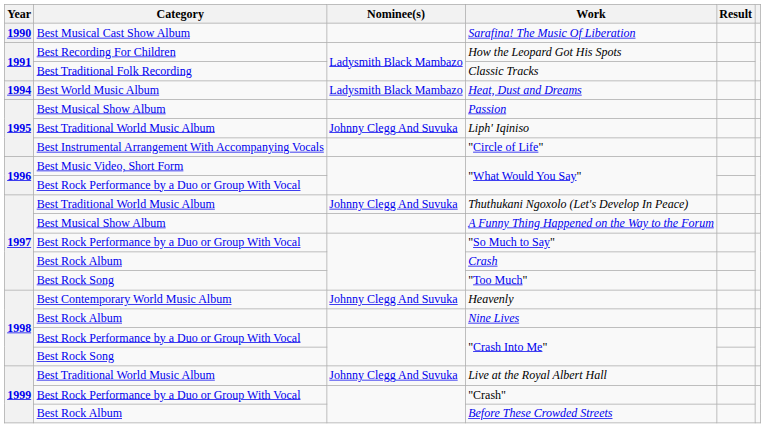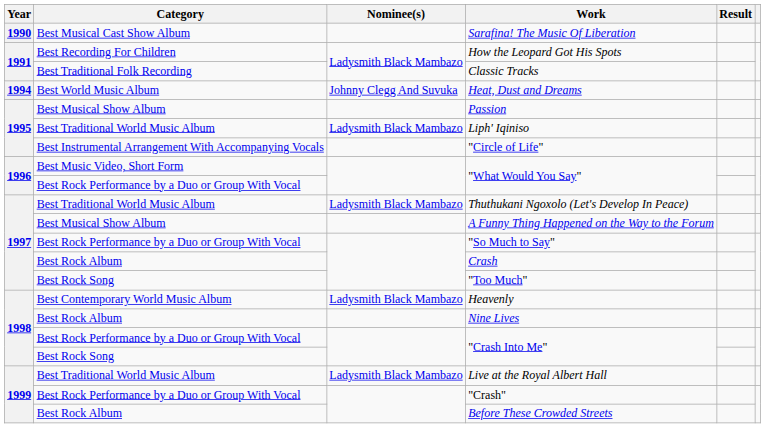Heat, Dust and Dreams | Nominee(s): Ladysmith Black Mambazo -> Johnny Clegg And Suvuka
Liph' Iqiniso | Nominee(s): Johnny Clegg And Suvuka -> Ladysmith Black Mambazo
Thuthukani Ngoxolo (Let's Develop In Peace) | Nominee(s): Johnny Clegg And Suvuka -> Ladysmith Black Mambazo
Heavenly | Nominee(s): Johnny Clegg And Suvuka -> Ladysmith Black Mambazo
Live at the Royal Albert Hall | Nominee(s): Johnny Clegg And Suvuka -> Ladysmith Black Mambazo
